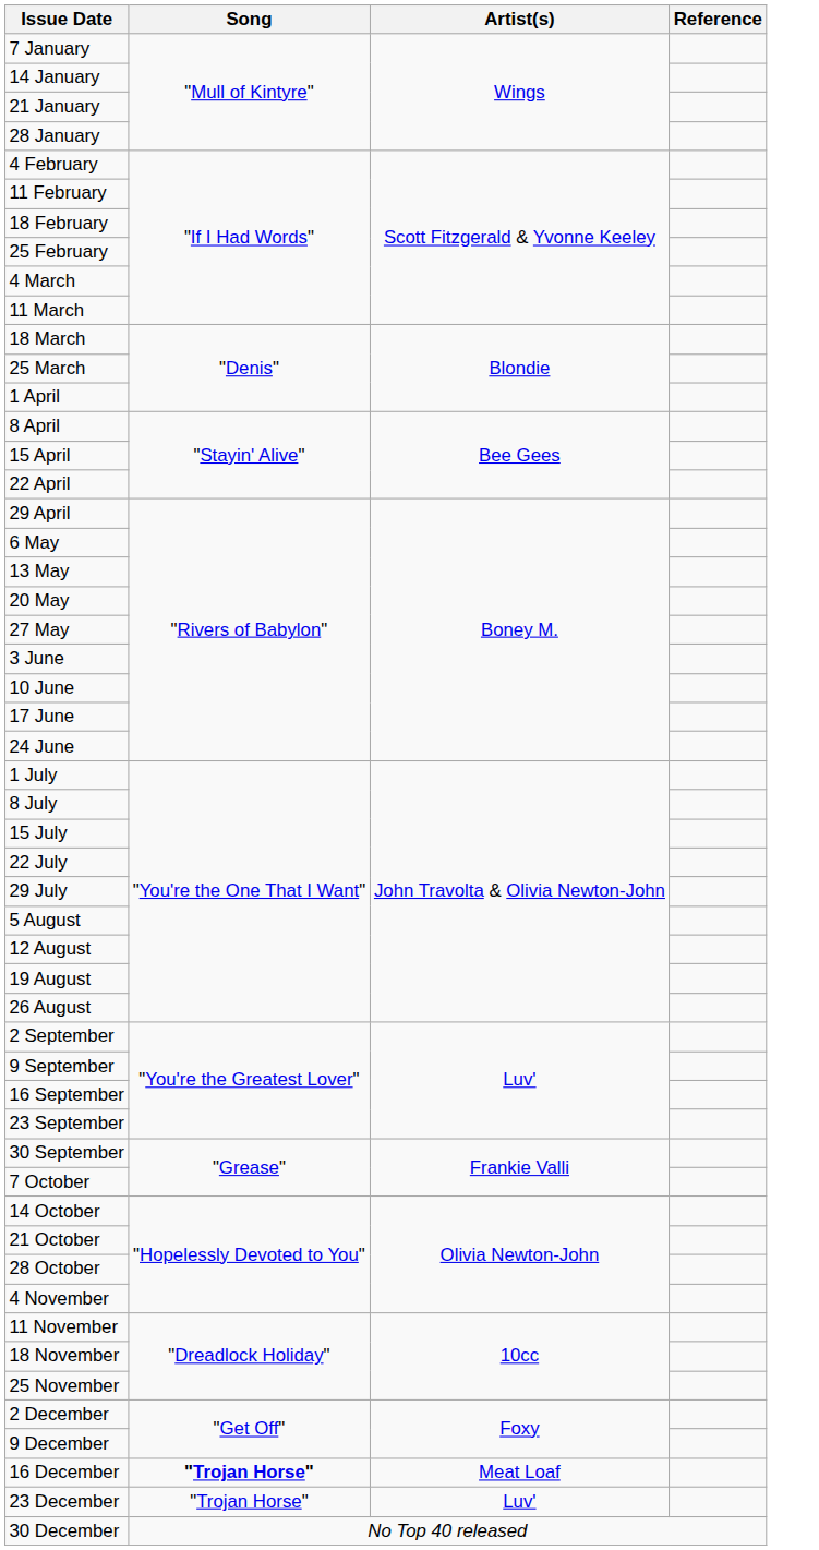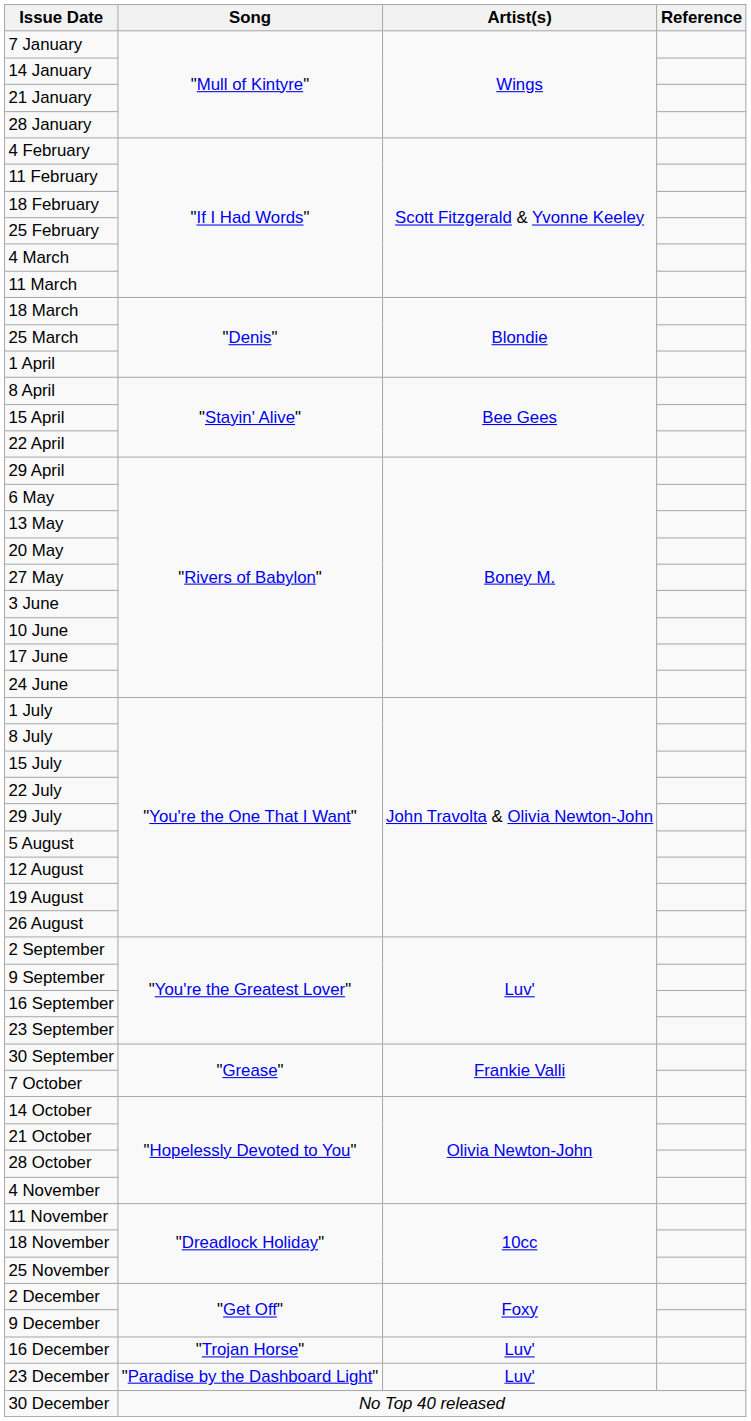16 December | Song: bold -> normal
16 December | Artist(s): Meat Loaf -> Luv'
23 December | Song: "Trojan Horse" -> "Paradise by the Dashboard Light"
